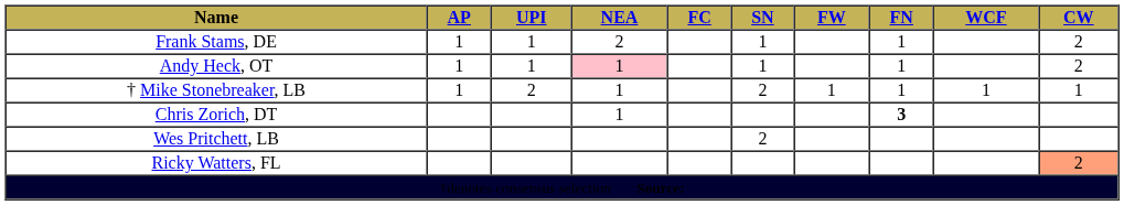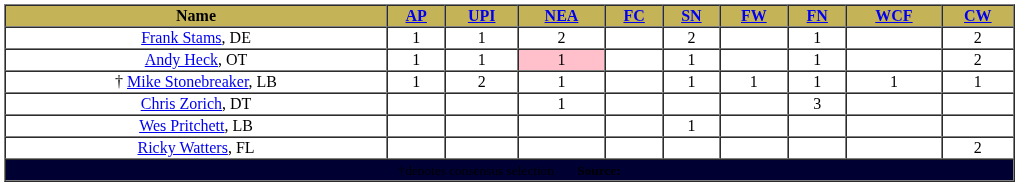Frank Stams, DE | SN: 1 -> 2
† Mike Stonebreaker, LB | SN: 2 -> 1
Chris Zorich, DT | FN: bold -> normal
Wes Pritchett, LB | SN: 2 -> 1
Ricky Watters, FL | CW: lightsalmon background -> no background
